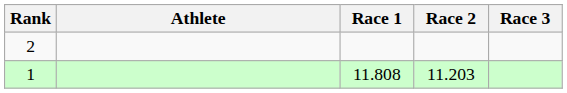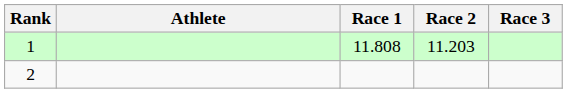rows swapped: 1 <-> 2
